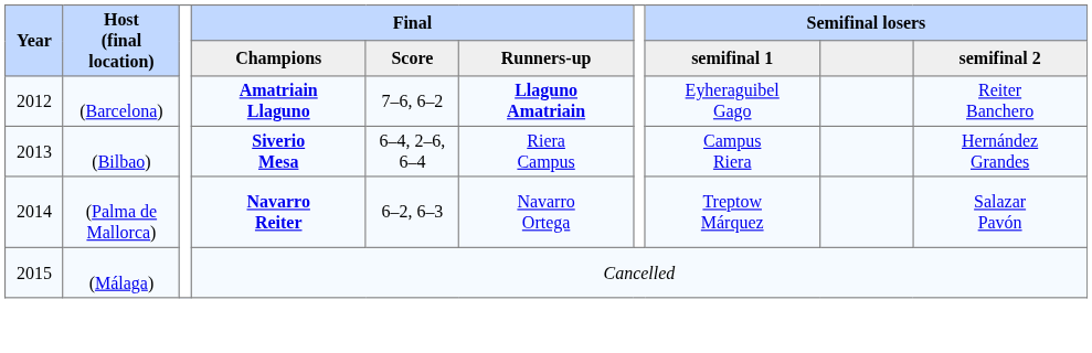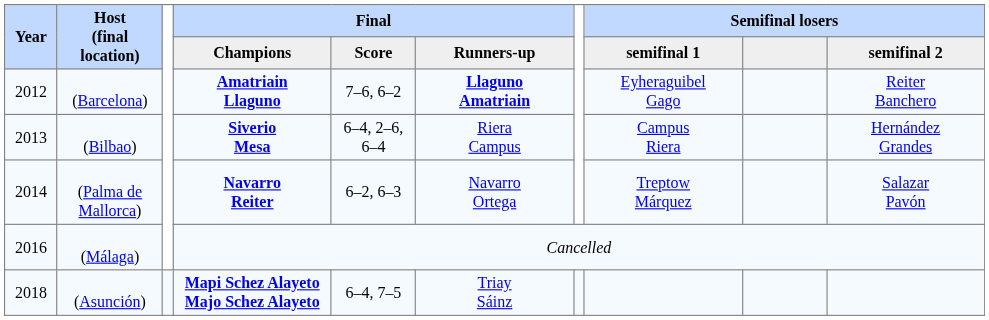(Málaga) | Year: 2015 -> 2016
+ row: 2018 | (Asunción) | Mapi Schez Alayeto Majo Schez Alayeto | 6–4, 7–5 | Triay Sáinz
